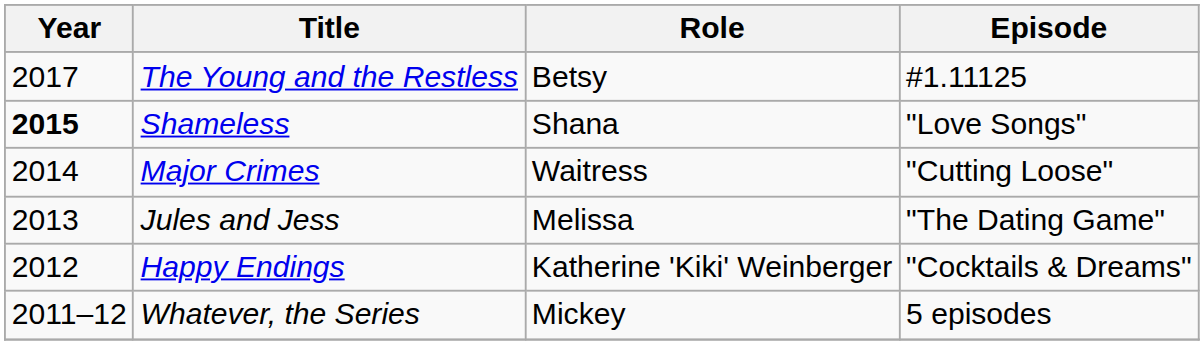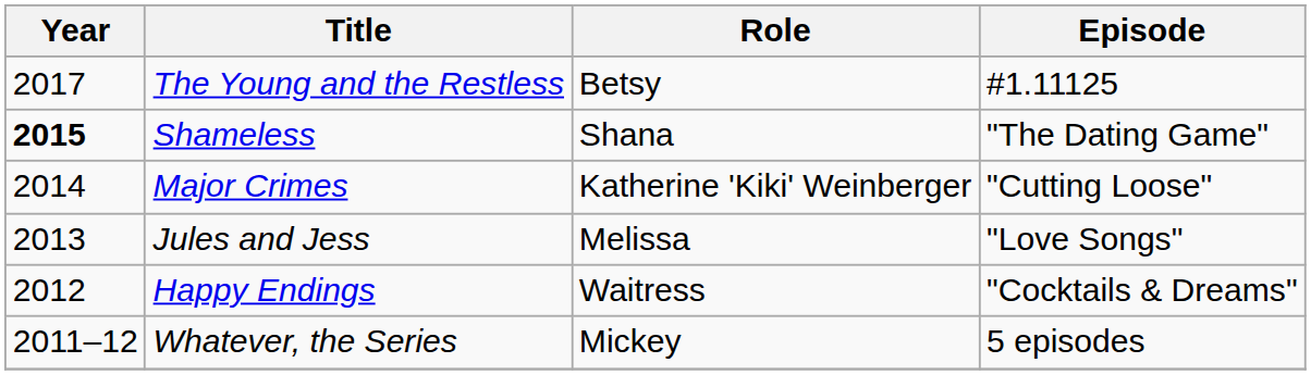Shameless | Episode: "Love Songs" -> "The Dating Game"
Major Crimes | Role: Waitress -> Katherine 'Kiki' Weinberger
Jules and Jess | Episode: "The Dating Game" -> "Love Songs"
Happy Endings | Role: Katherine 'Kiki' Weinberger -> Waitress
